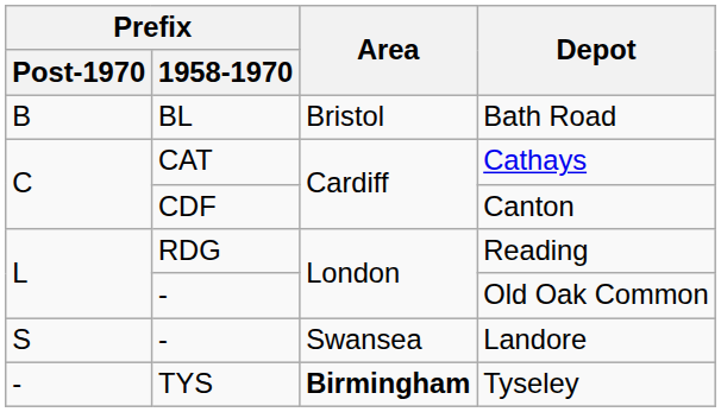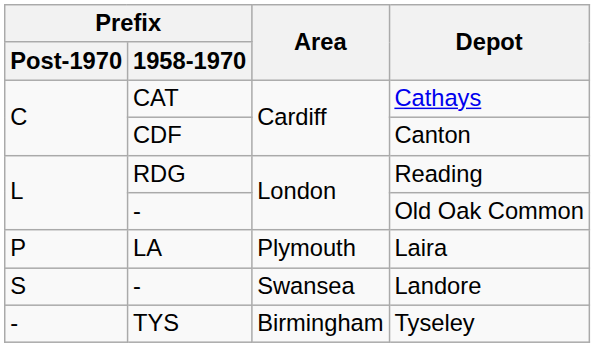- row: B | BL | Bristol | Bath Road
+ row: P | LA | Plymouth | Laira
Tyseley | Area: bold -> normal
